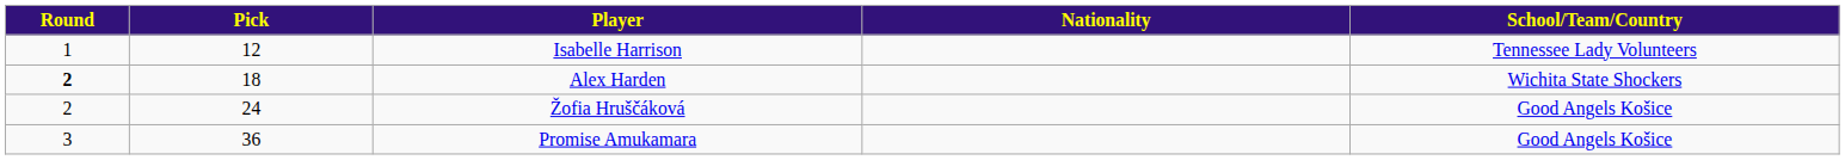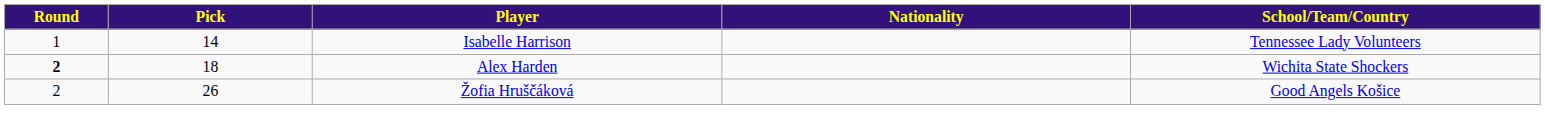Isabelle Harrison | Pick: 12 -> 14
Žofia Hruščáková | Pick: 24 -> 26
- row: 3 | 36 | Promise Amukamara | Good Angels Košice
